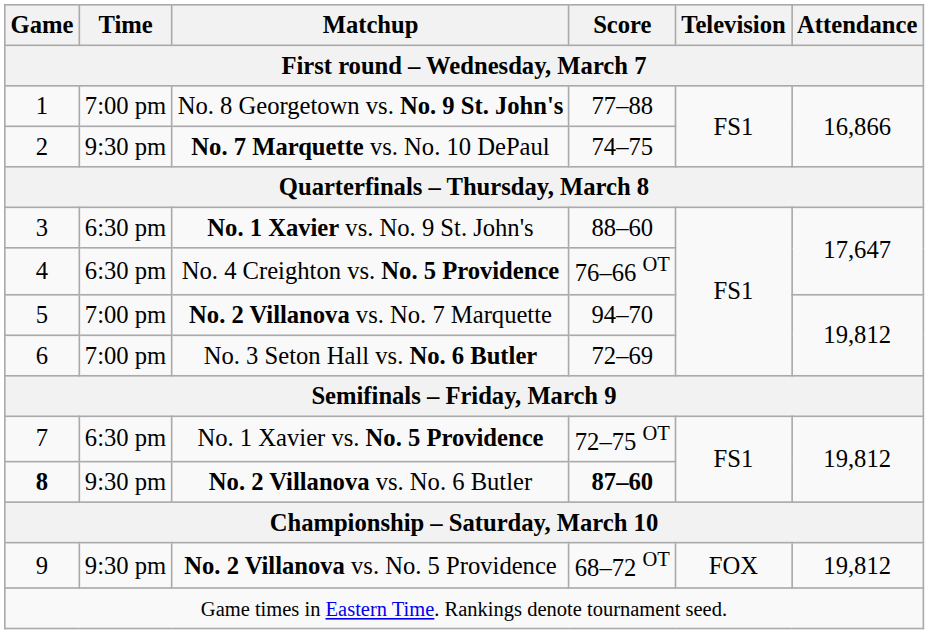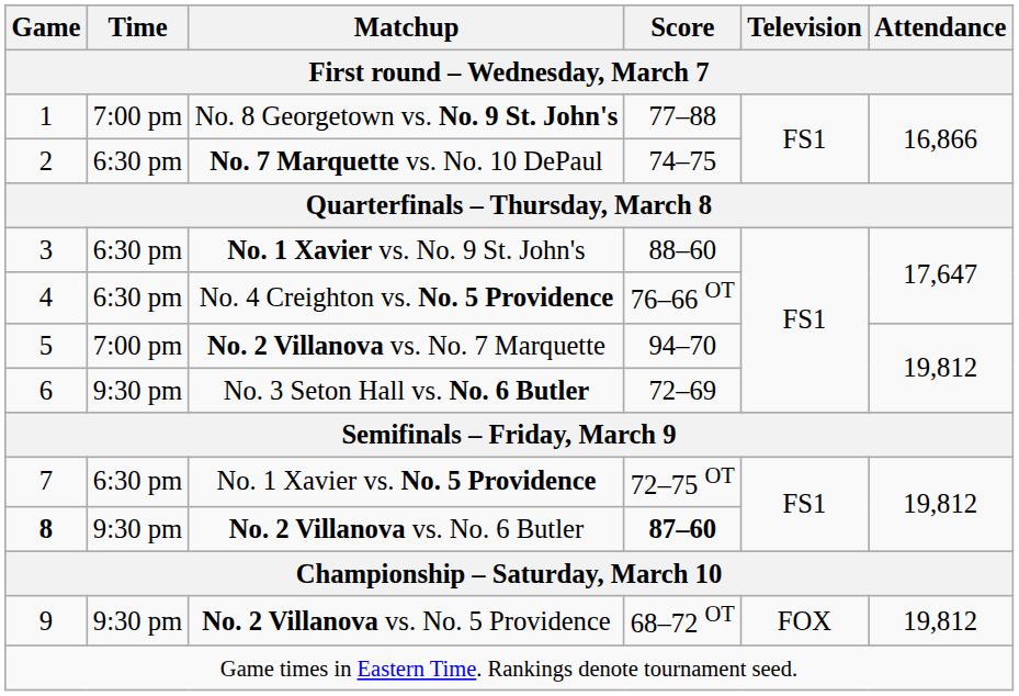No. 7 Marquette vs. No. 10 DePaul | Time: 9:30 pm -> 6:30 pm
No. 3 Seton Hall vs. No. 6 Butler | Time: 7:00 pm -> 9:30 pm
